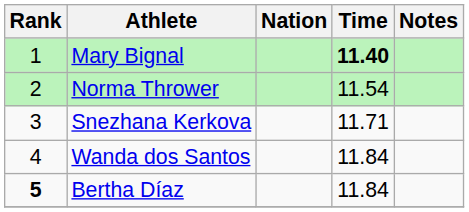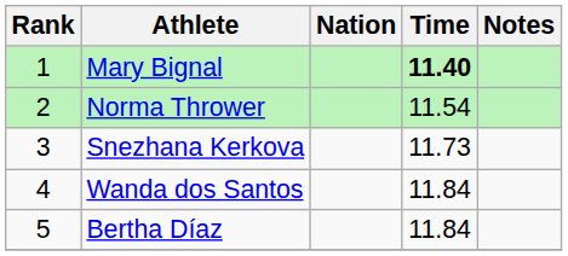Snezhana Kerkova | Time: 11.71 -> 11.73
Bertha Díaz | Rank: bold -> normal
